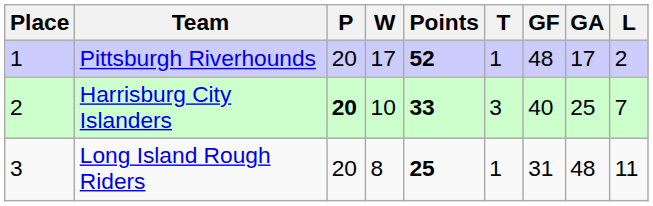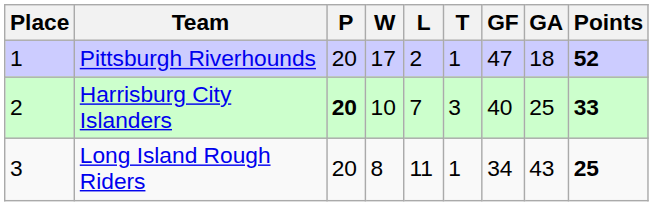columns swapped: L <-> Points
Pittsburgh Riverhounds | GF: 48 -> 47
Pittsburgh Riverhounds | GA: 17 -> 18
Long Island Rough Riders | GF: 31 -> 34
Long Island Rough Riders | GA: 48 -> 43
